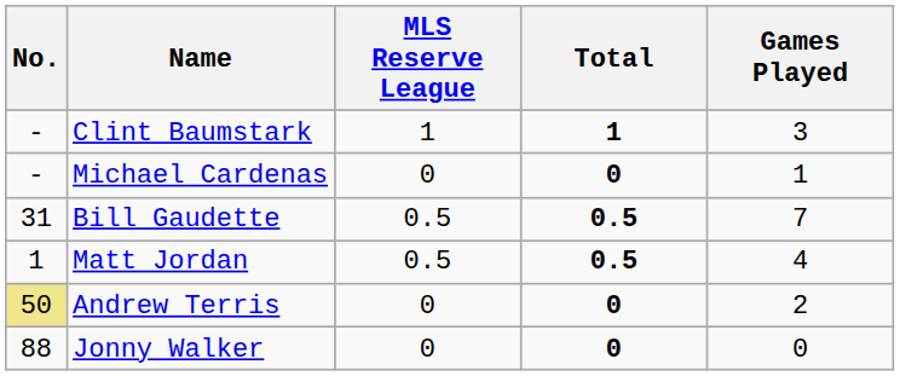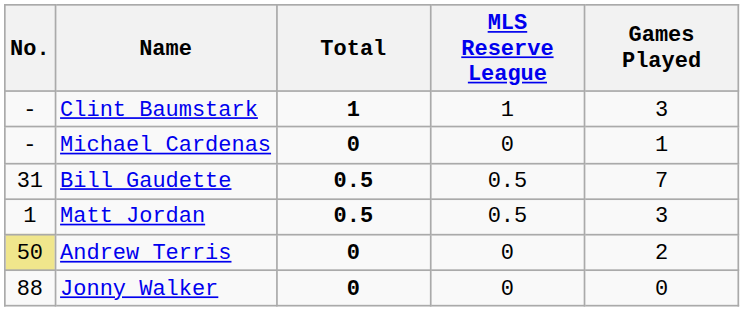columns swapped: MLS Reserve League <-> Total
Matt Jordan | Games Played: 4 -> 3
